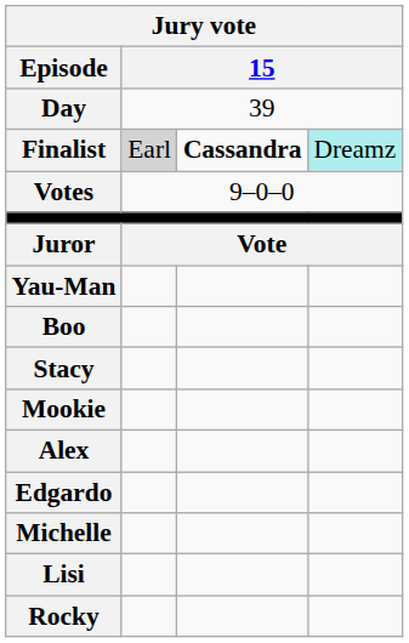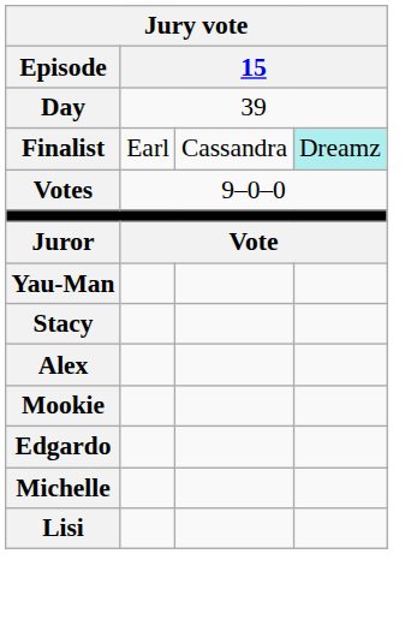Finalist | column 2: lightgrey background -> no background
Finalist | column 3: bold -> normal
- row: Boo
rows swapped: Alex <-> Mookie
- row: Rocky
